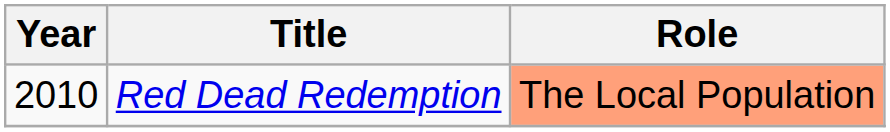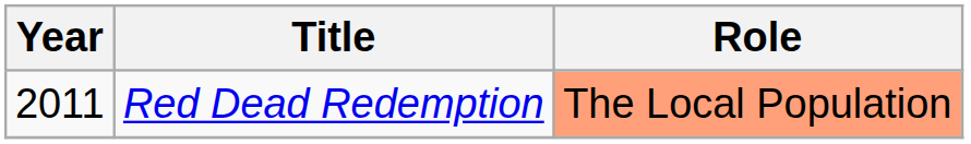Red Dead Redemption | Year: 2010 -> 2011
